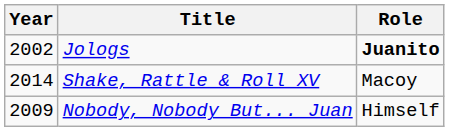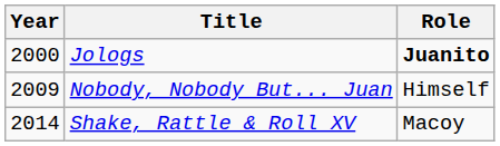Jologs | Year: 2002 -> 2000
rows swapped: Nobody, Nobody But... Juan <-> Shake, Rattle & Roll XV
